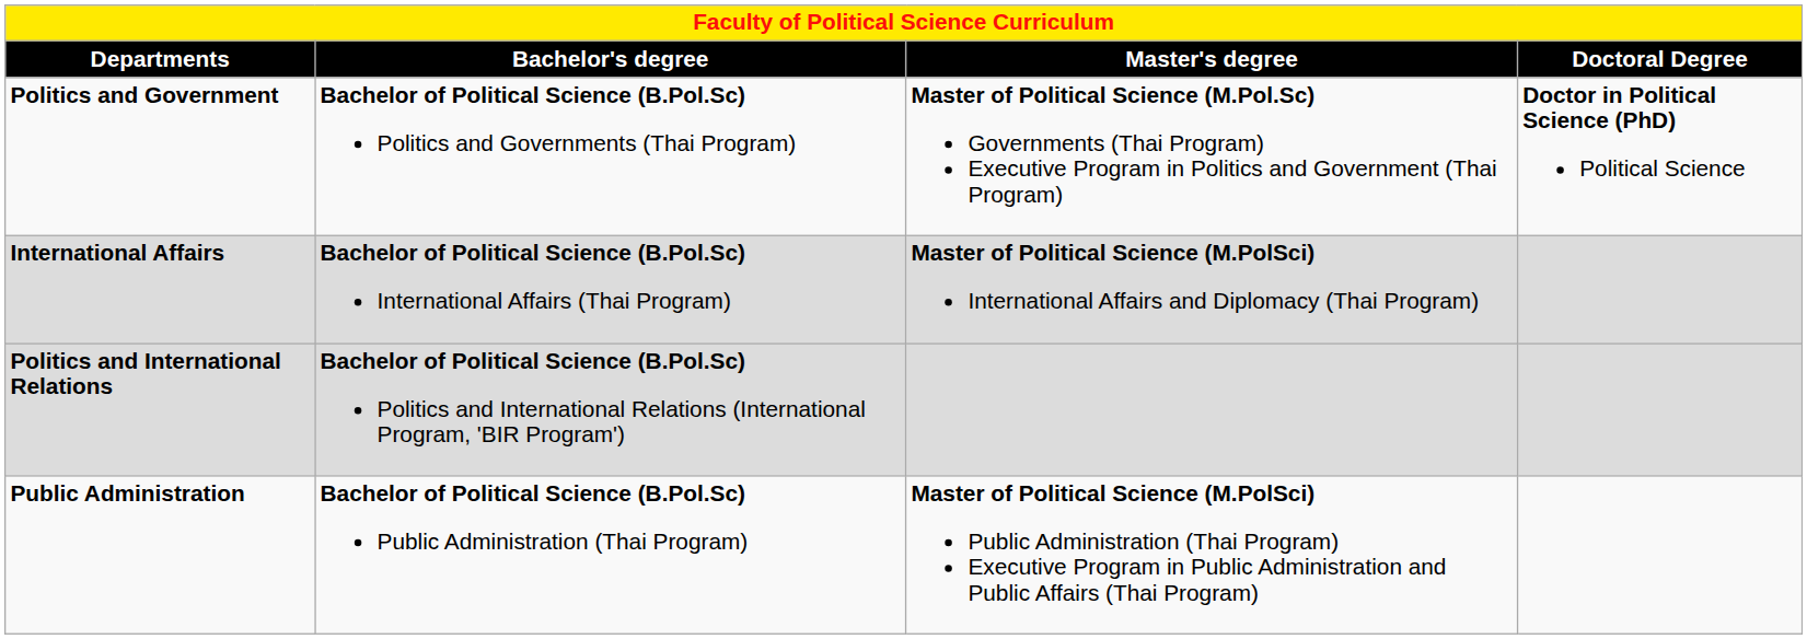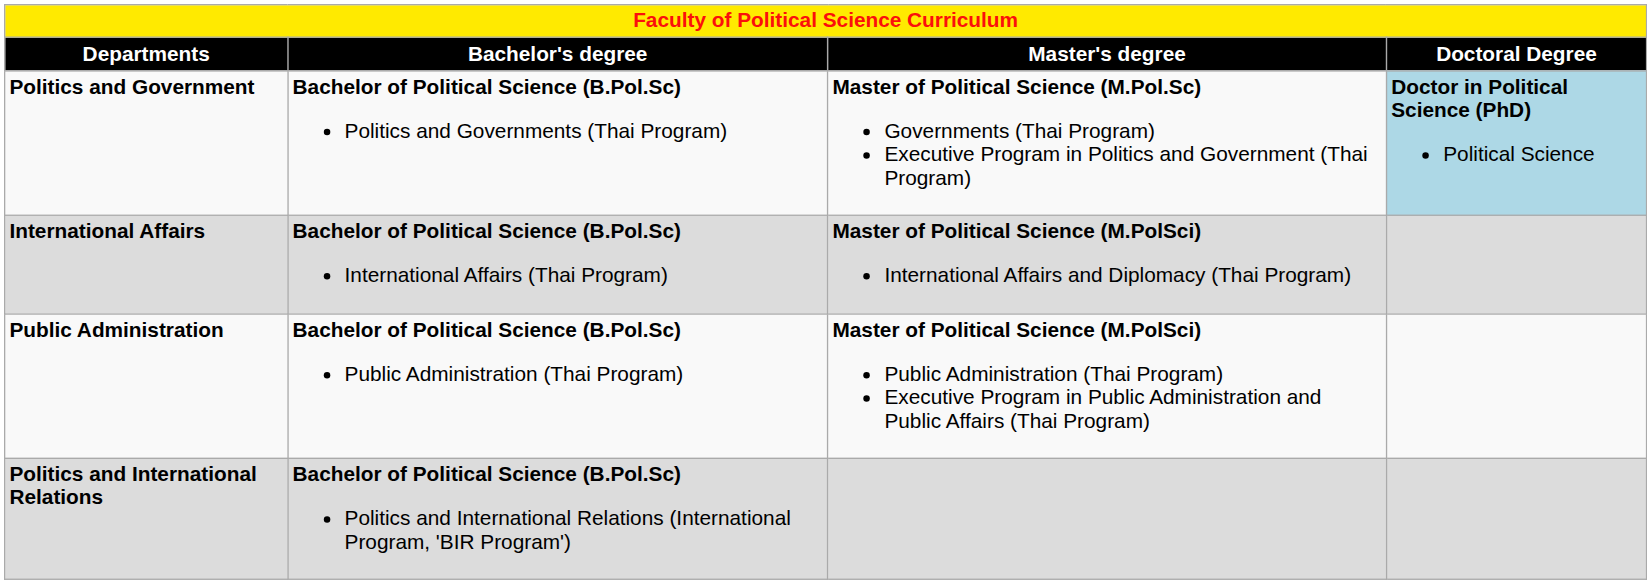Politics and Government | Doctoral Degree: no background -> lightblue background
rows swapped: Public Administration <-> Politics and International Relations
